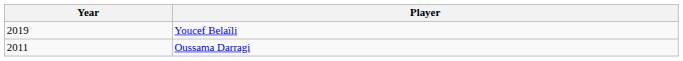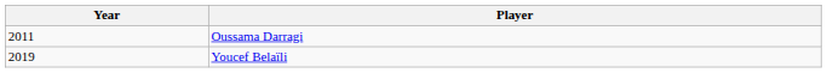rows swapped: Oussama Darragi <-> Youcef Belaïli
